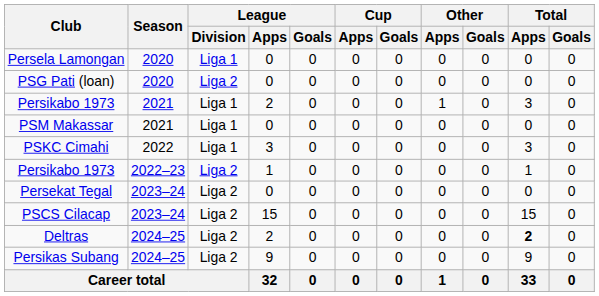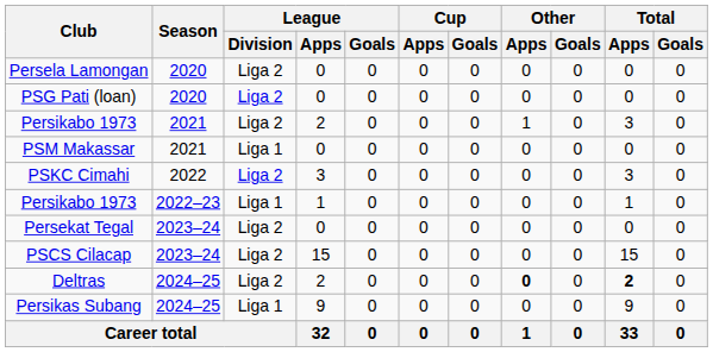Persela Lamongan | League / Division: Liga 1 -> Liga 2
Persikabo 1973 / 2021 | League / Division: Liga 1 -> Liga 2
PSKC Cimahi | League / Division: Liga 1 -> Liga 2
Persikabo 1973 / 2022–23 | League / Division: Liga 2 -> Liga 1
Deltras | Other / Apps: normal -> bold
Persikas Subang | League / Division: Liga 2 -> Liga 1
